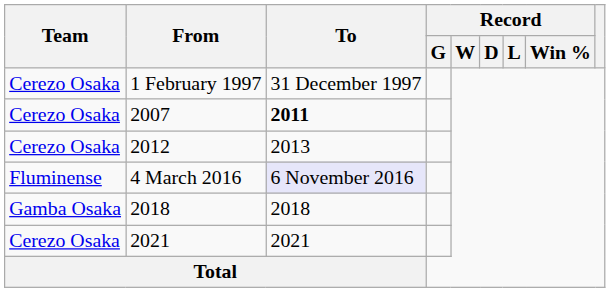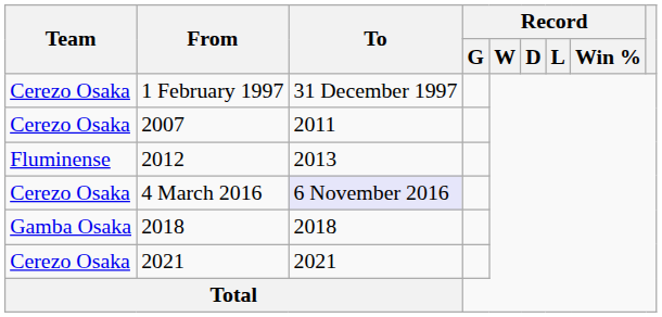2007 | To: bold -> normal
2012 | Team: Cerezo Osaka -> Fluminense
4 March 2016 | Team: Fluminense -> Cerezo Osaka
